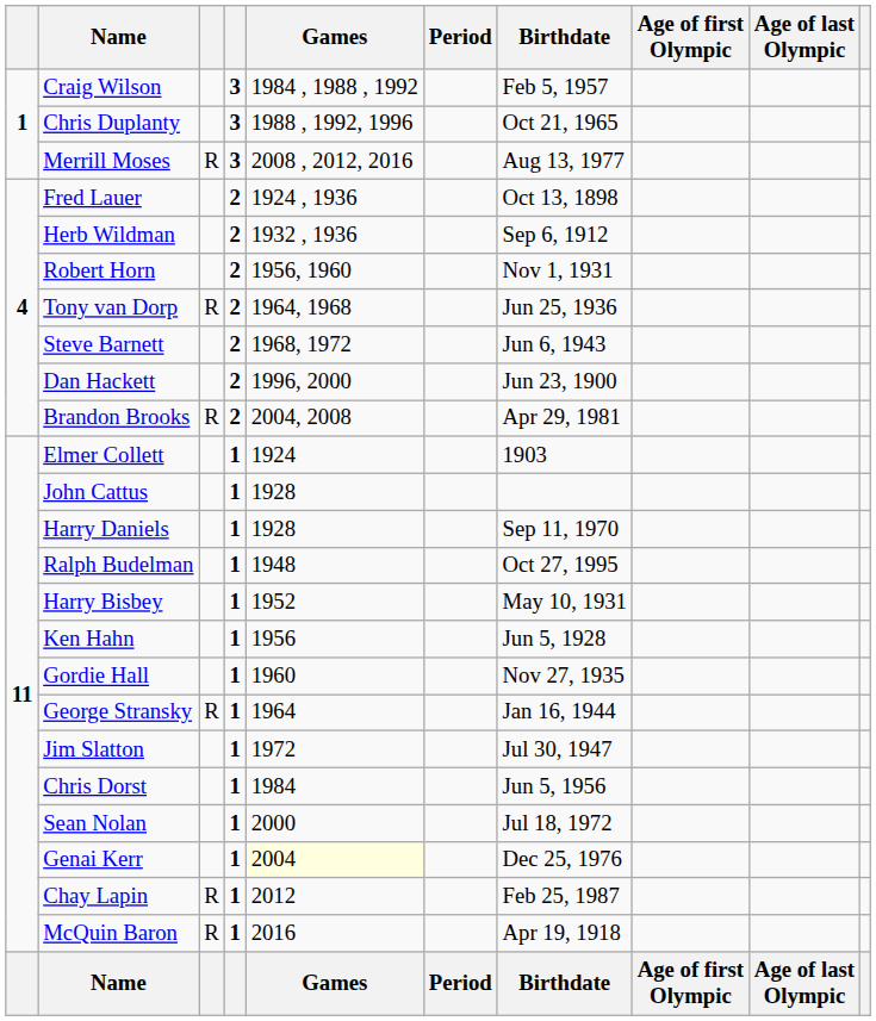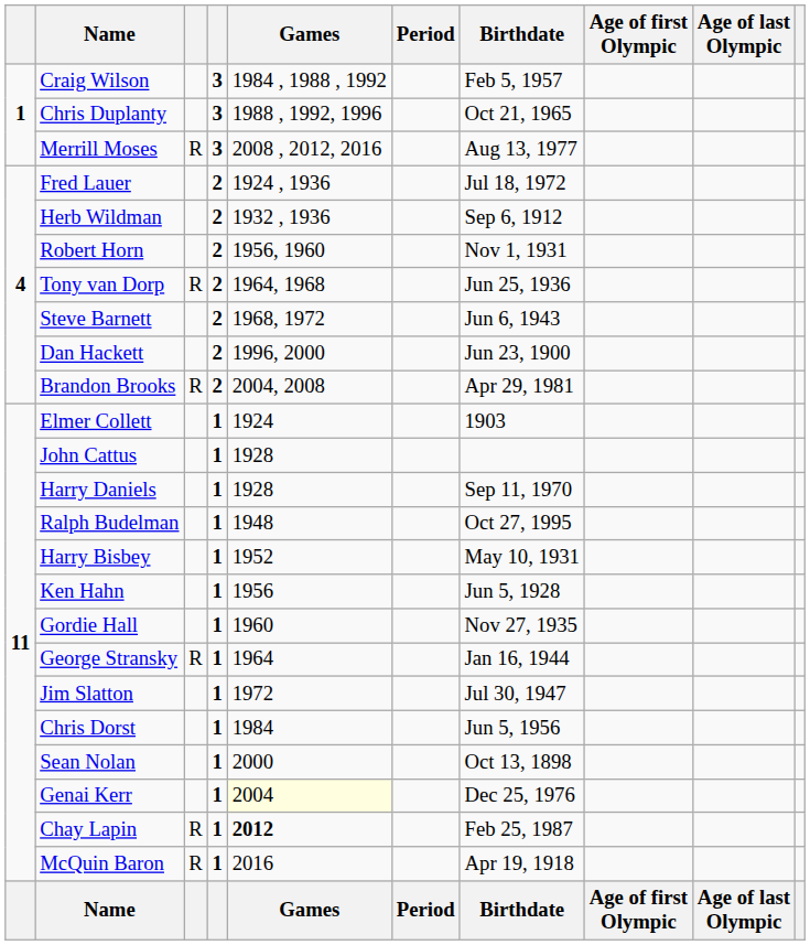Fred Lauer | Birthdate: Oct 13, 1898 -> Jul 18, 1972
Sean Nolan | Birthdate: Jul 18, 1972 -> Oct 13, 1898
Chay Lapin | Games: normal -> bold
